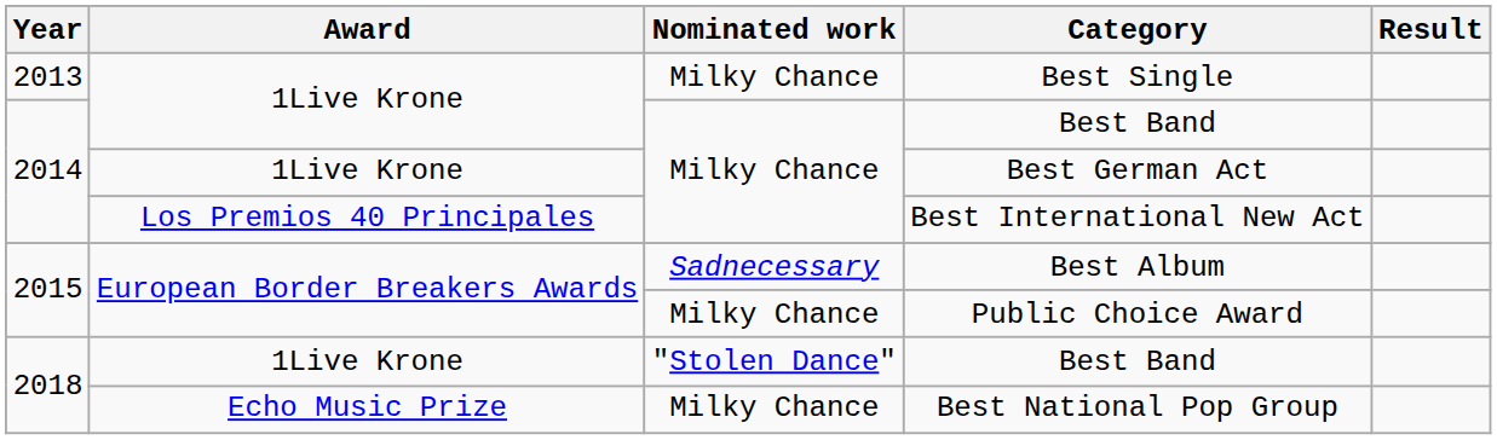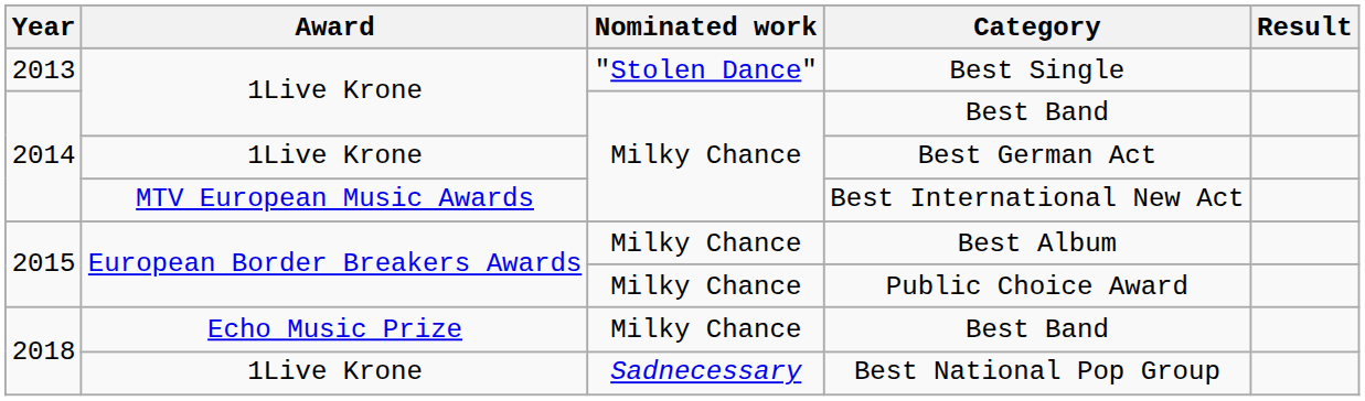Best Single | Nominated work: Milky Chance -> "Stolen Dance"
Best International New Act | Award: Los Premios 40 Principales -> MTV European Music Awards
Best Album | Nominated work: Sadnecessary -> Milky Chance
2018 / Best Band | Award: 1Live Krone -> Echo Music Prize
2018 / Best Band | Nominated work: "Stolen Dance" -> Milky Chance
Best National Pop Group | Award: Echo Music Prize -> 1Live Krone
Best National Pop Group | Nominated work: Milky Chance -> Sadnecessary
